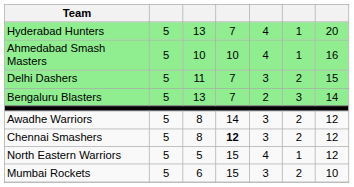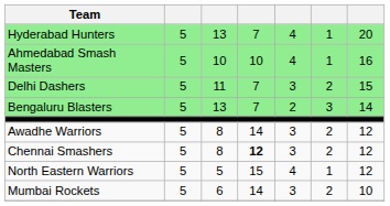Mumbai Rockets | column 4: 15 -> 14
